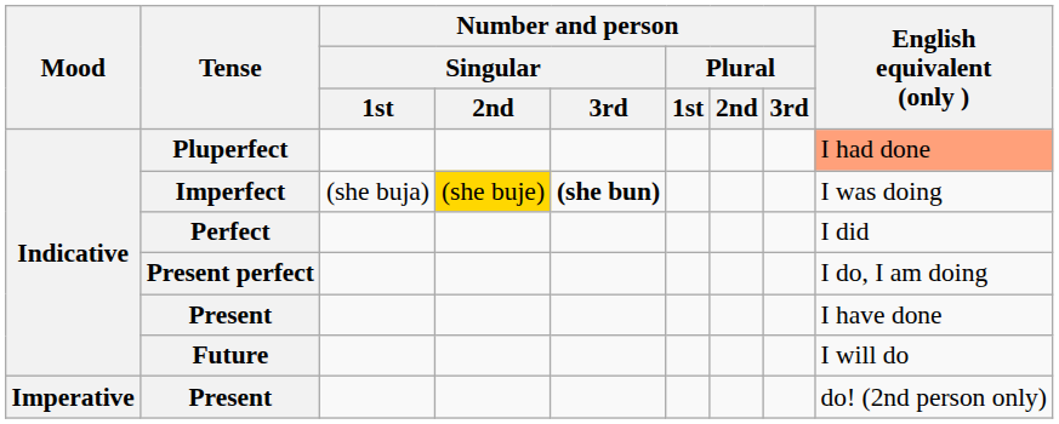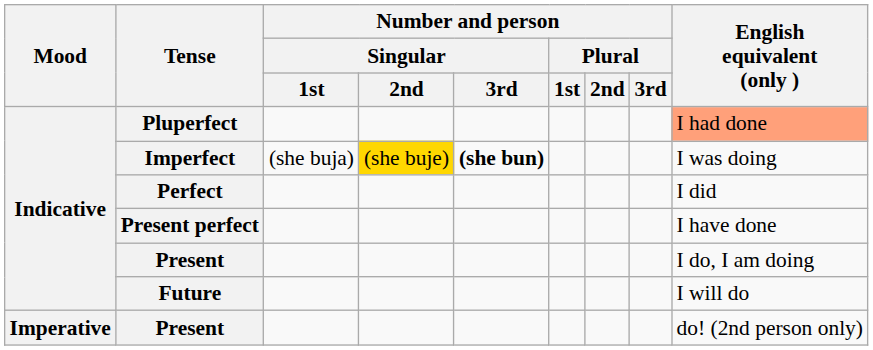Present perfect | English equivalent (only ): I do, I am doing -> I have done
Indicative / Present | English equivalent (only ): I have done -> I do, I am doing
